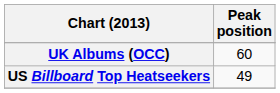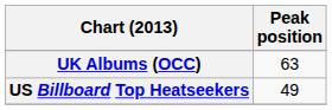UK Albums (OCC) | Peak position: 60 -> 63
